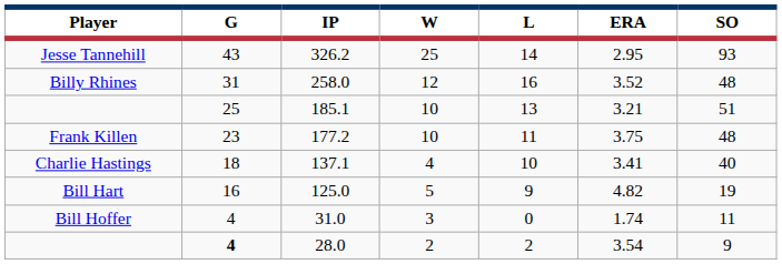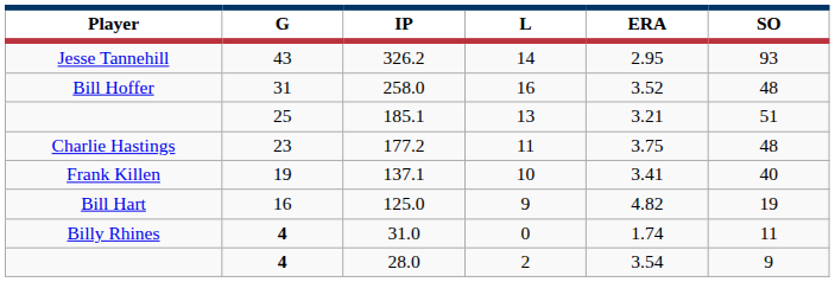- column: W | 25 | 12 | 10 | 10 | 4 | 5 | 3 | 2
258.0 | Player: Billy Rhines -> Bill Hoffer
177.2 | Player: Frank Killen -> Charlie Hastings
137.1 | Player: Charlie Hastings -> Frank Killen
137.1 | G: 18 -> 19
31.0 | Player: Bill Hoffer -> Billy Rhines
31.0 | G: normal -> bold
